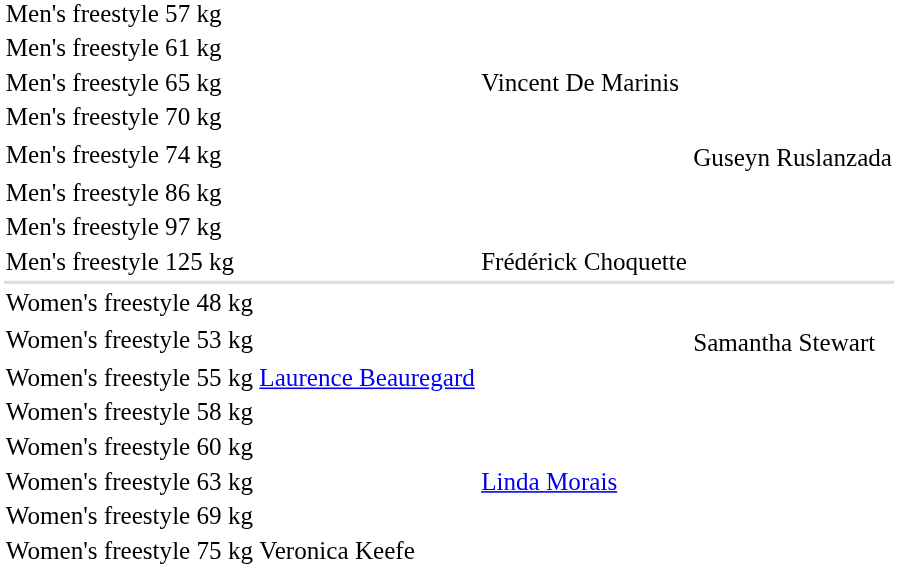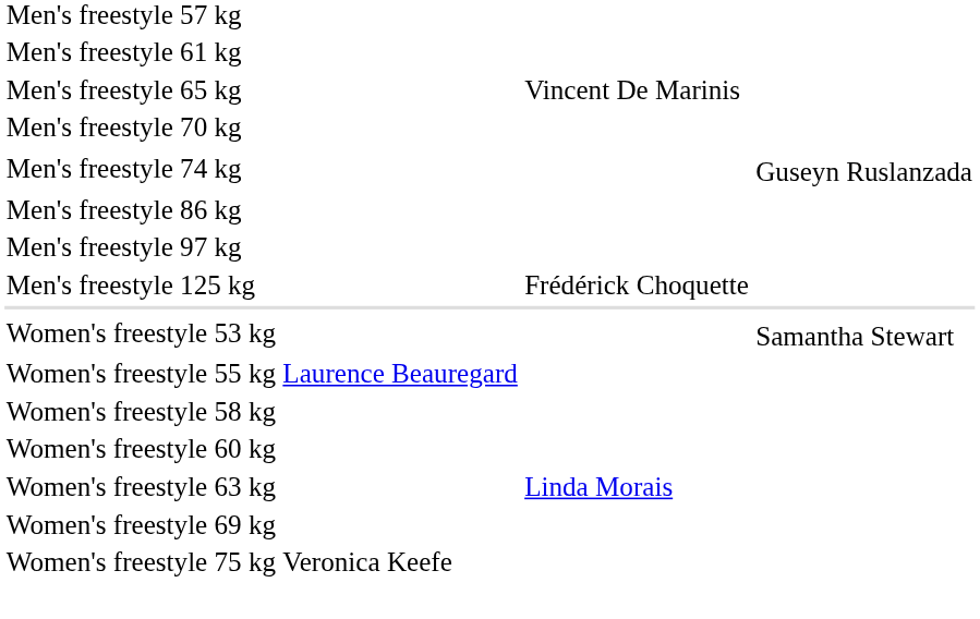- row: Women's freestyle 48 kg
